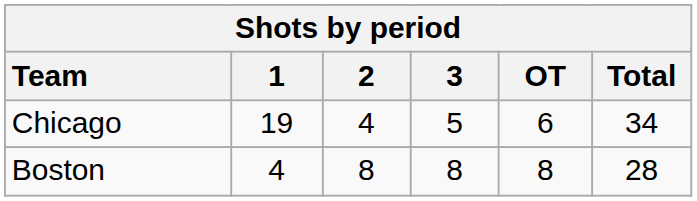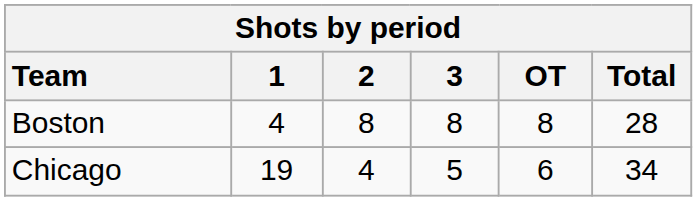rows swapped: Boston <-> Chicago
